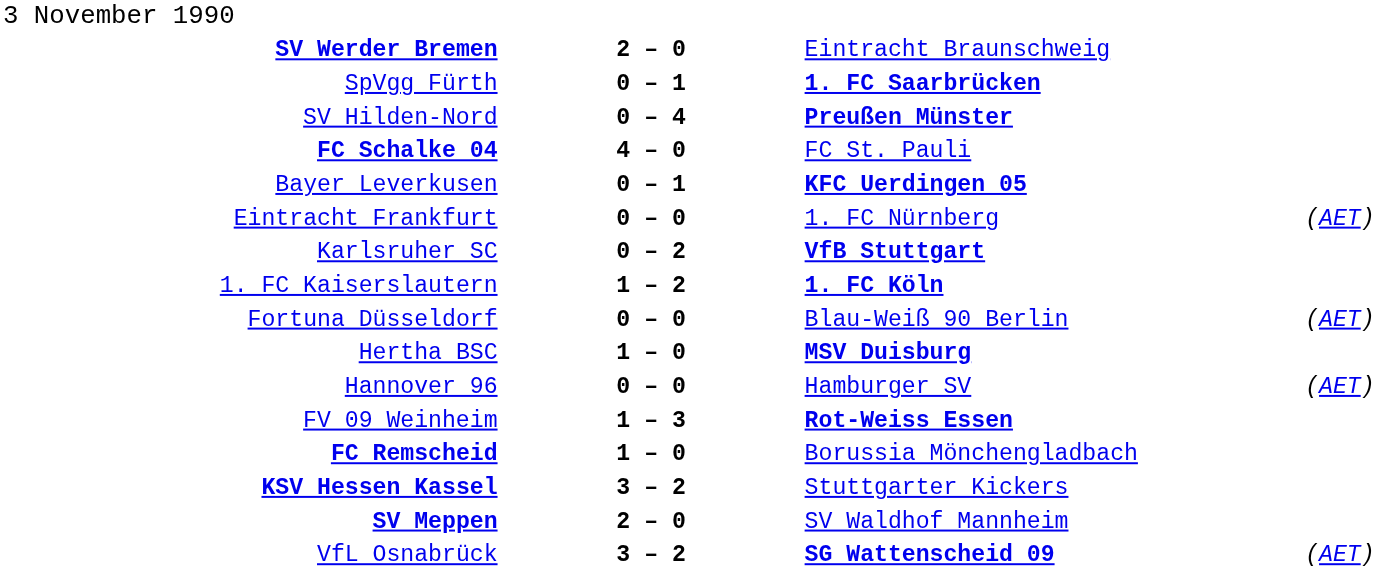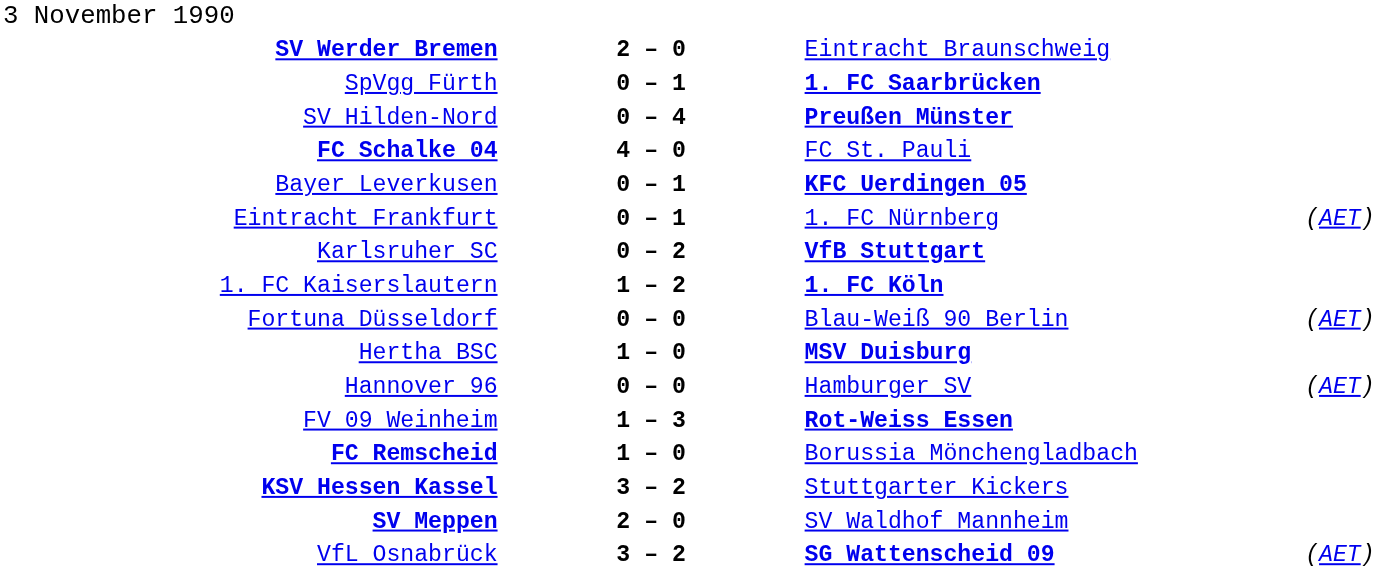Eintracht Frankfurt | column 2: 0 – 0 -> 0 – 1
